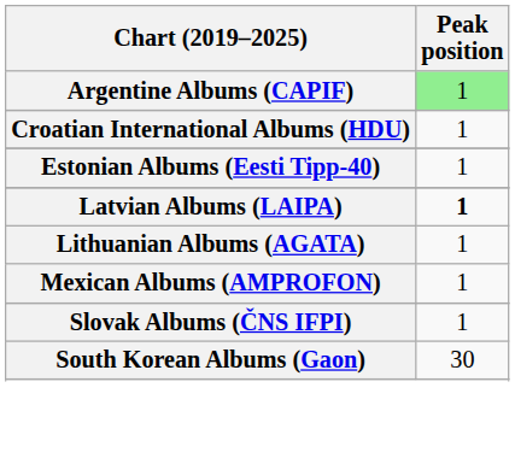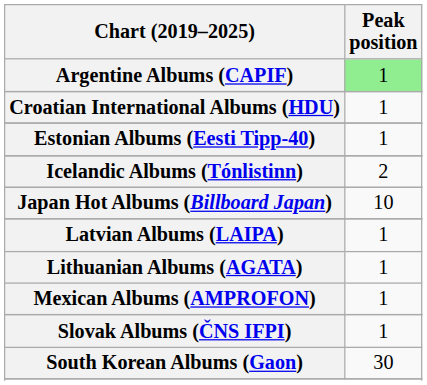+ row: Icelandic Albums (Tónlistinn) | 2
+ row: Japan Hot Albums (Billboard Japan) | 10
Latvian Albums (LAIPA) | Peak position: bold -> normal
